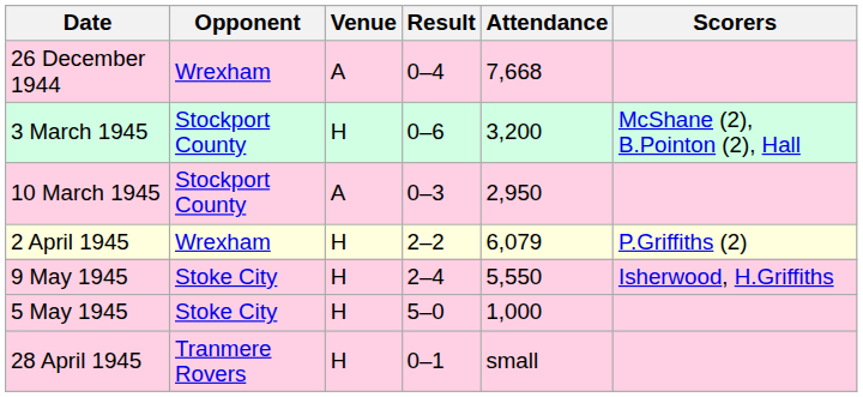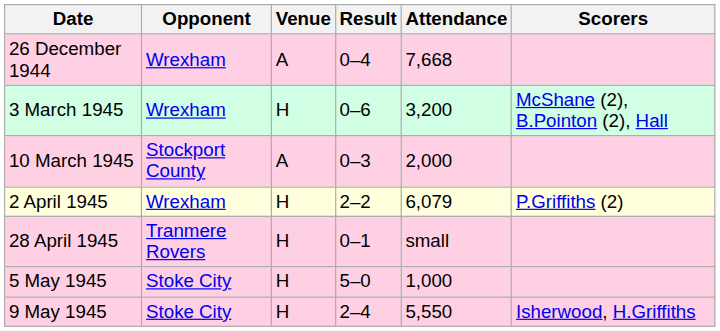3 March 1945 | Opponent: Stockport County -> Wrexham
10 March 1945 | Attendance: 2,950 -> 2,000
rows swapped: 28 April 1945 <-> 9 May 1945
